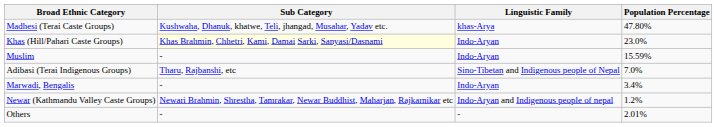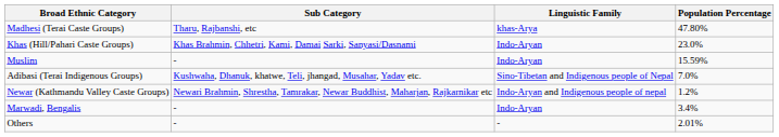Madhesi (Terai Caste Groups) | Sub Category: Kushwaha, Dhanuk, khatwe, Teli, jhangad, Musahar, Yadav etc. -> Tharu, Rajbanshi, etc
Khas (Hill/Pahari Caste Groups) | Sub Category: lightyellow background -> no background
Adibasi (Terai Indigenous Groups) | Sub Category: Tharu, Rajbanshi, etc -> Kushwaha, Dhanuk, khatwe, Teli, jhangad, Musahar, Yadav etc.
rows swapped: Newar (Kathmandu Valley Caste Groups) <-> Marwadi, Bengalis
